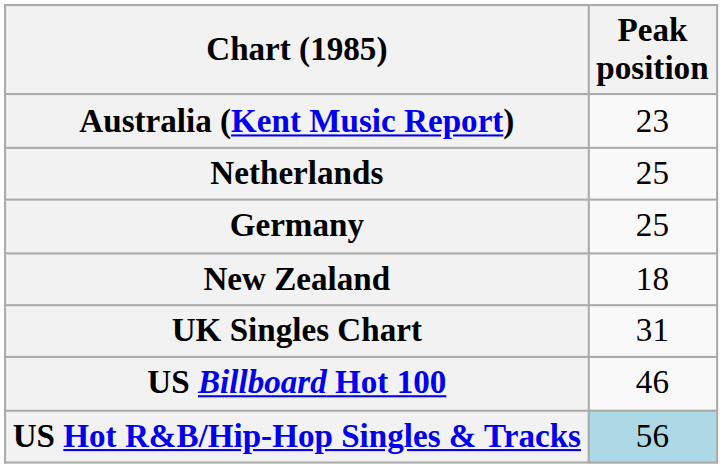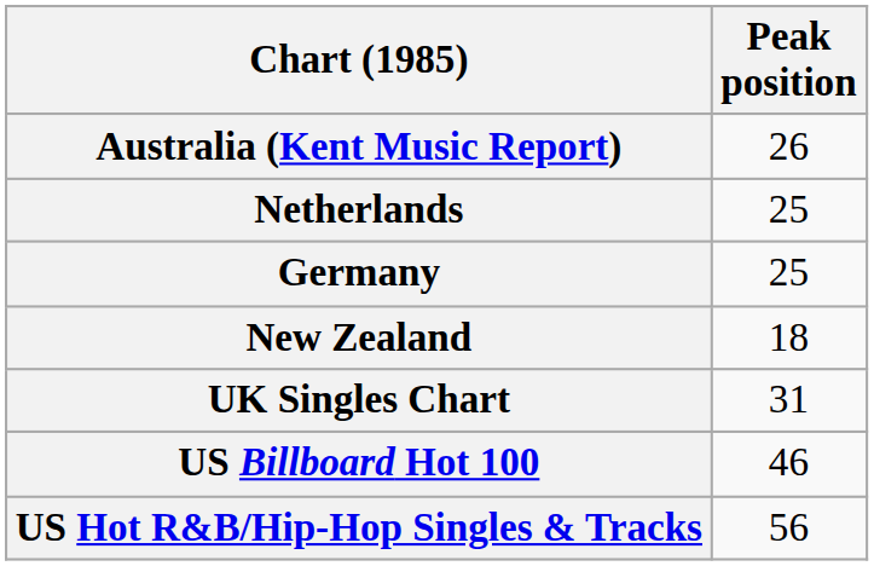Australia (Kent Music Report) | Peak position: 23 -> 26
US Hot R&B/Hip-Hop Singles & Tracks | Peak position: lightblue background -> no background
